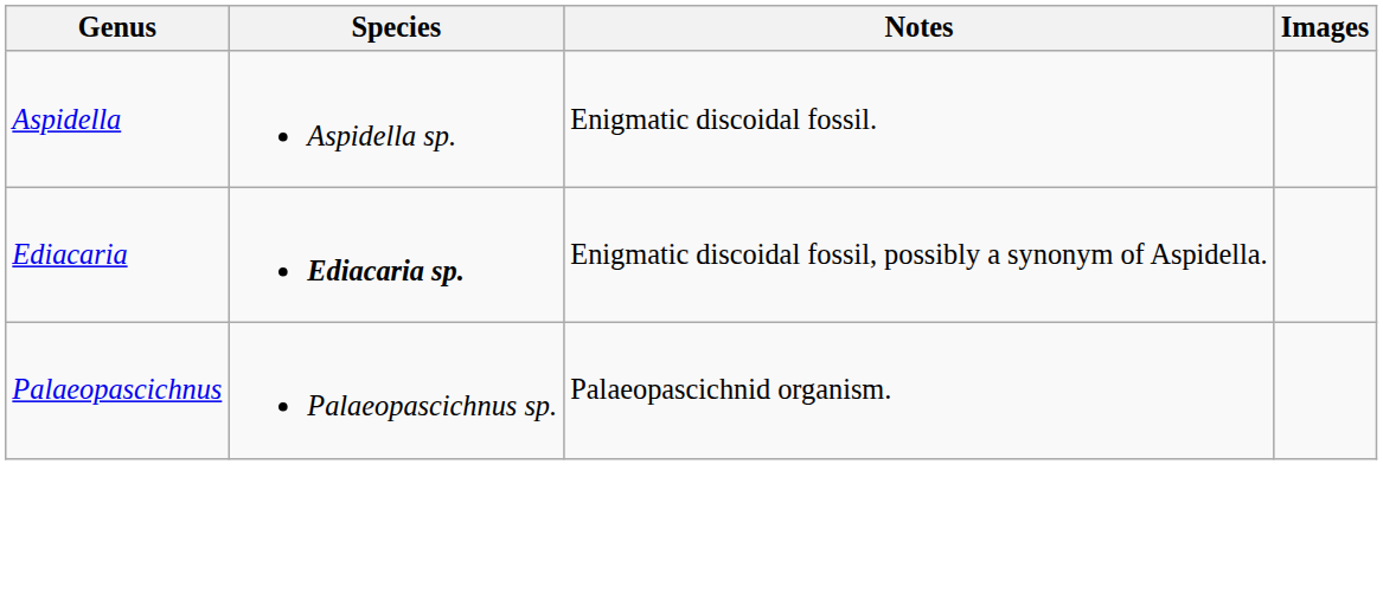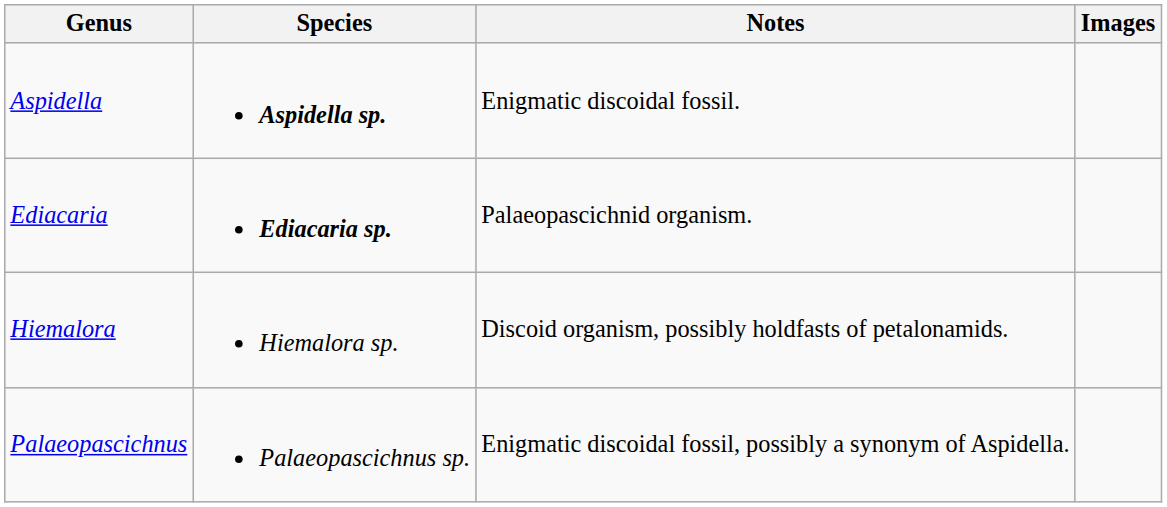Aspidella | Species: normal -> bold
Ediacaria | Notes: Enigmatic discoidal fossil, possibly a synonym of Aspidella. -> Palaeopascichnid organism.
+ row: Hiemalora | Hiemalora sp. | Discoid organism, possibly holdfasts of petalonamids.
Palaeopascichnus | Notes: Palaeopascichnid organism. -> Enigmatic discoidal fossil, possibly a synonym of Aspidella.
